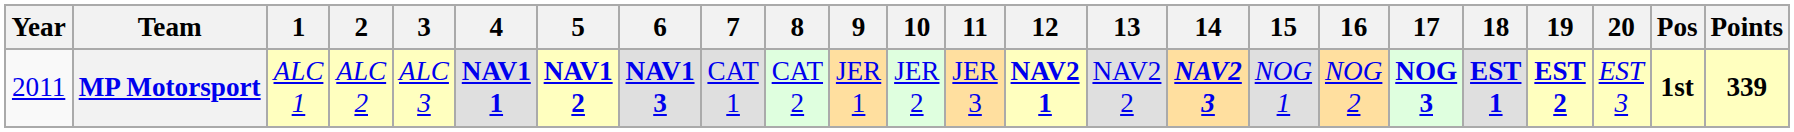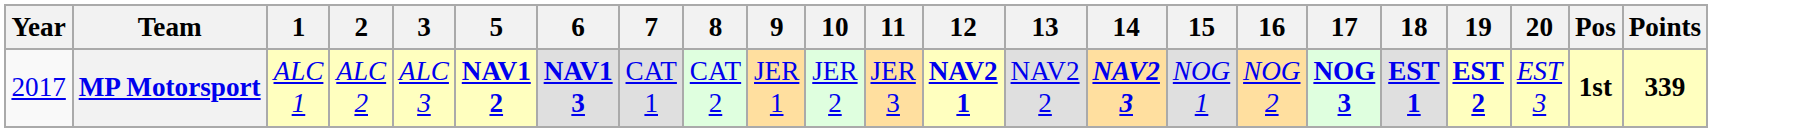- column: 4 | NAV1 1
MP Motorsport | Year: 2011 -> 2017
